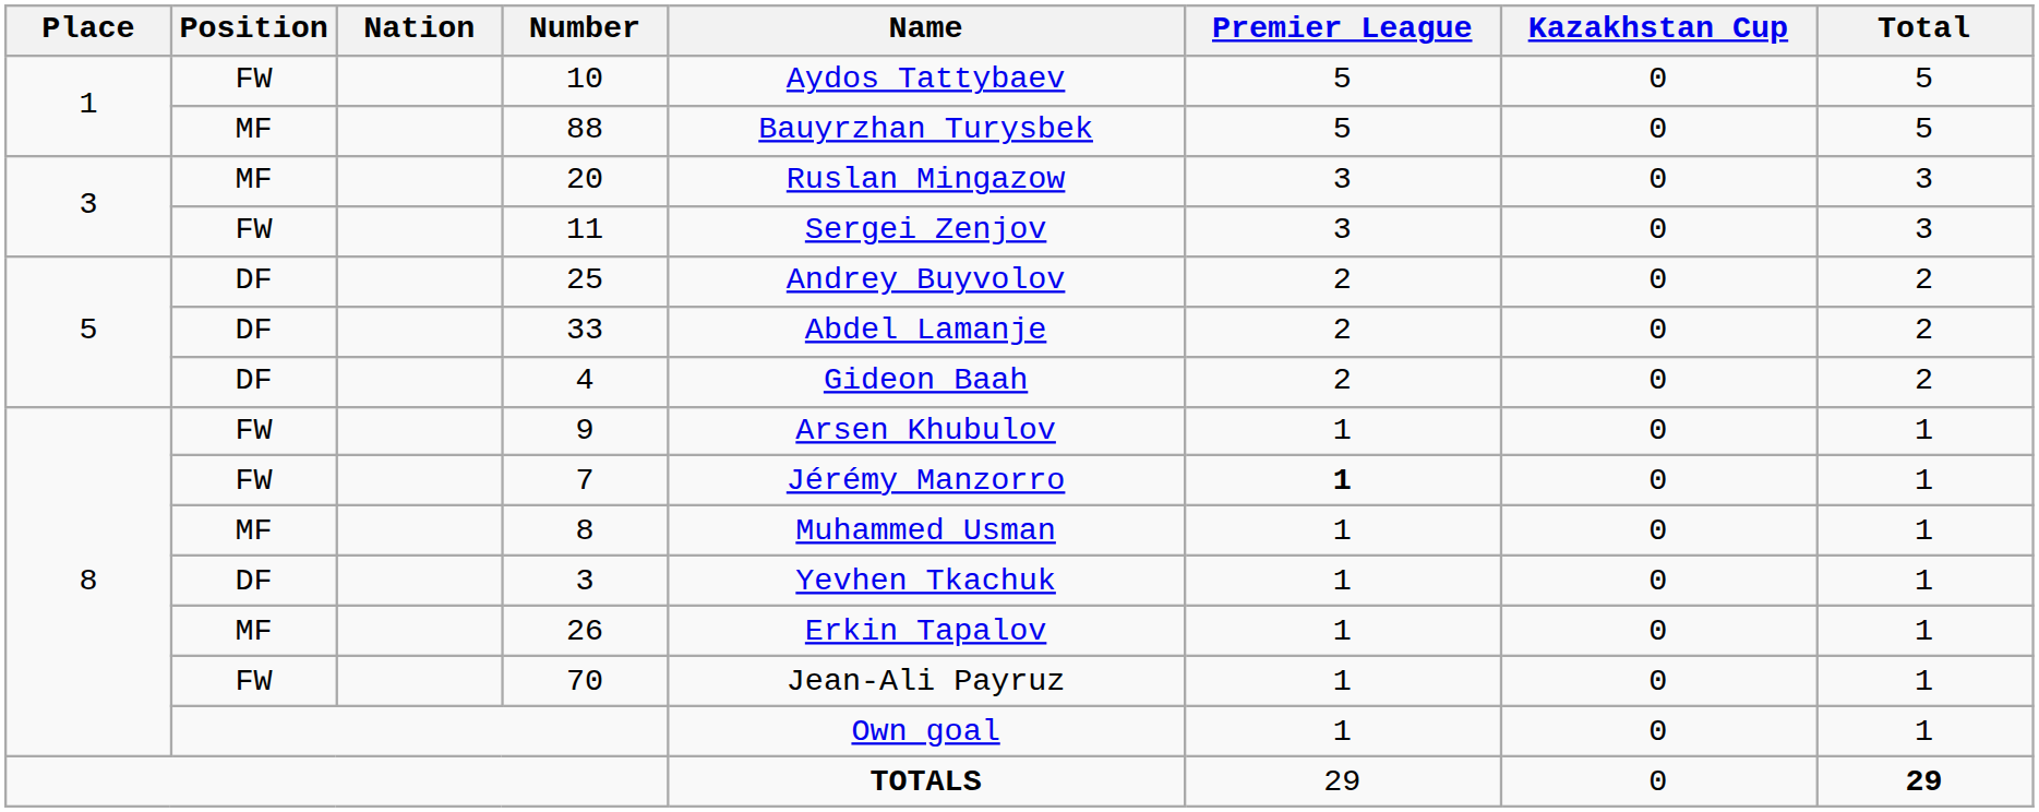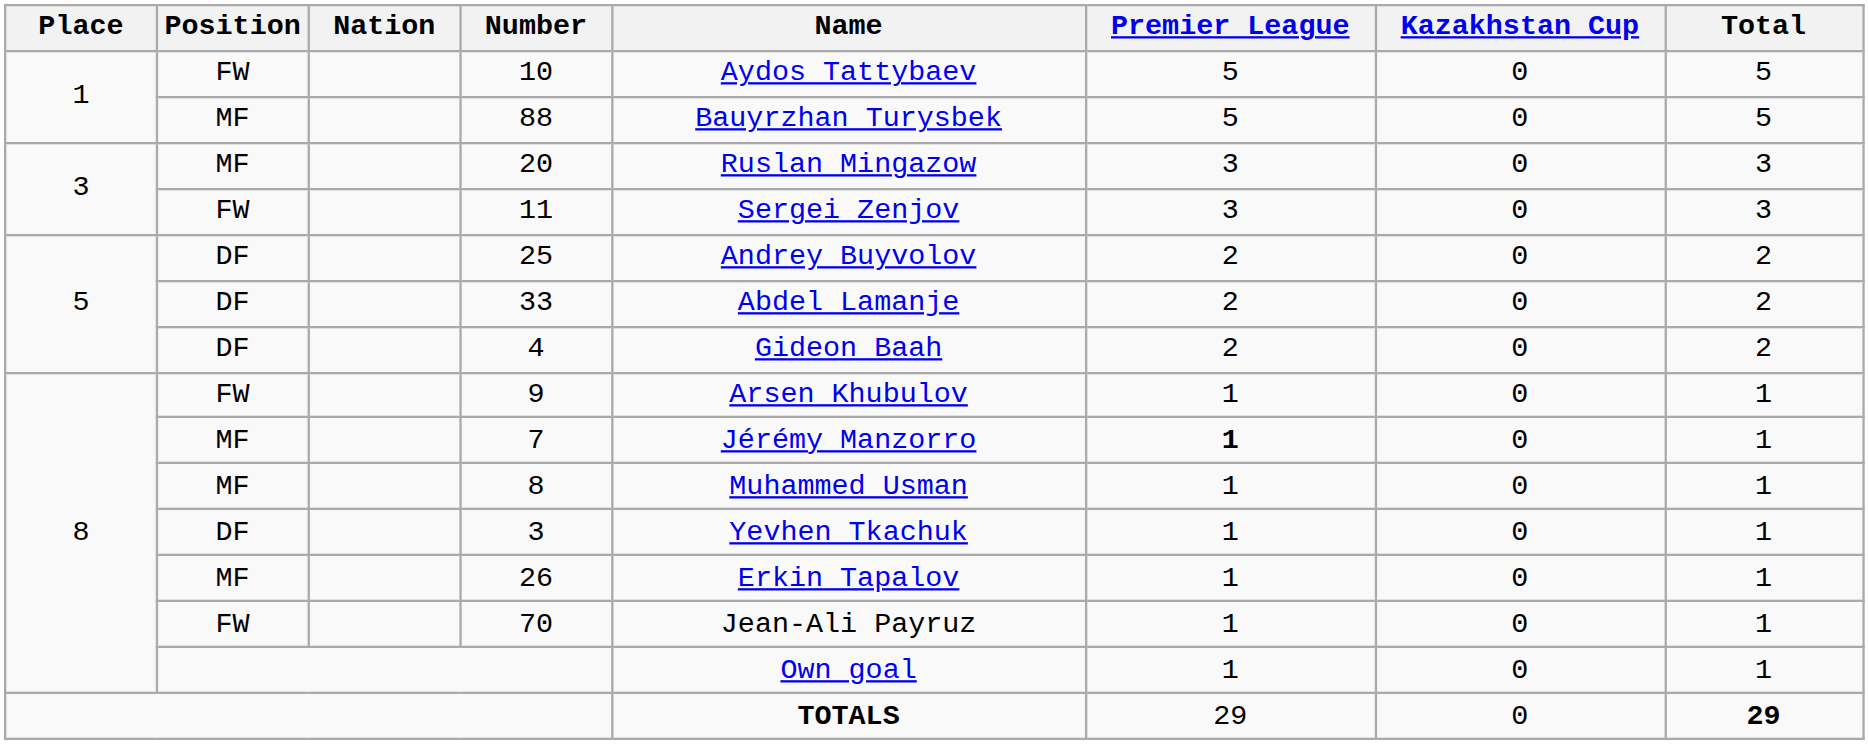7 | Position: FW -> MF
